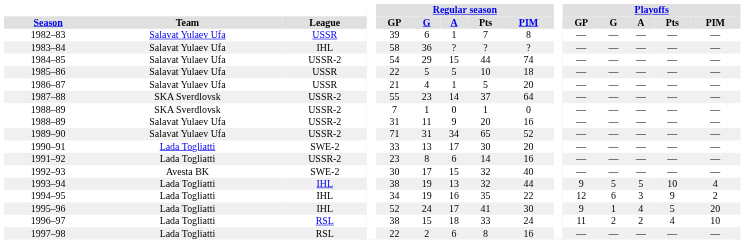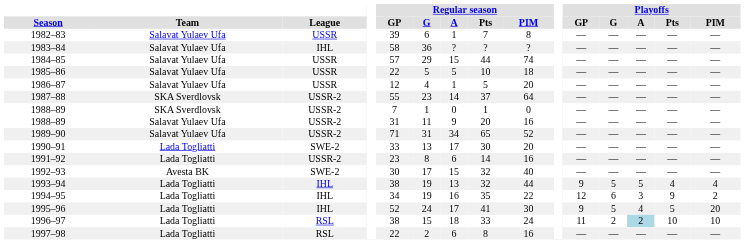1984–85 | League: USSR-2 -> USSR
1984–85 | Regular season / GP: 54 -> 57
1986–87 | Regular season / GP: 21 -> 12
1993–94 | Playoffs / Pts: 10 -> 4
1995–96 | Playoffs / G: 1 -> 5
1996–97 | Playoffs / A: no background -> lightblue background
1996–97 | Playoffs / Pts: 4 -> 10
